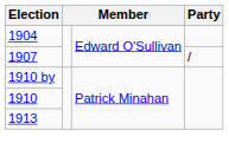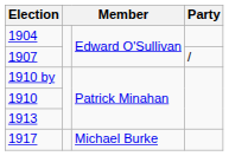+ row: 1917 | Michael Burke
